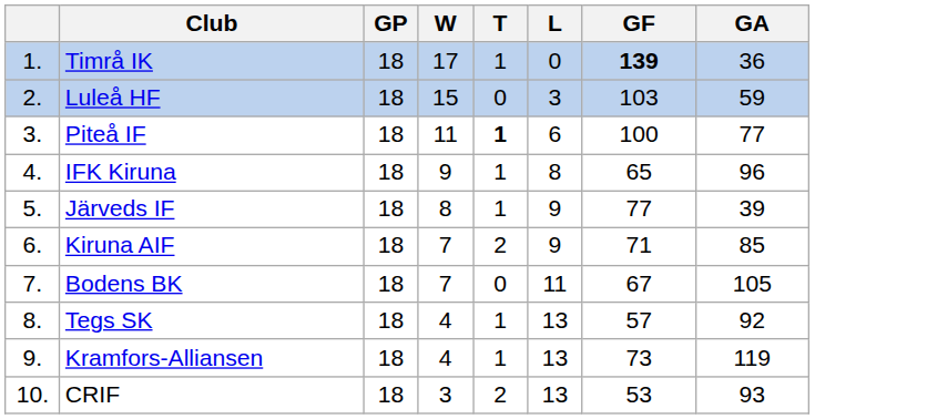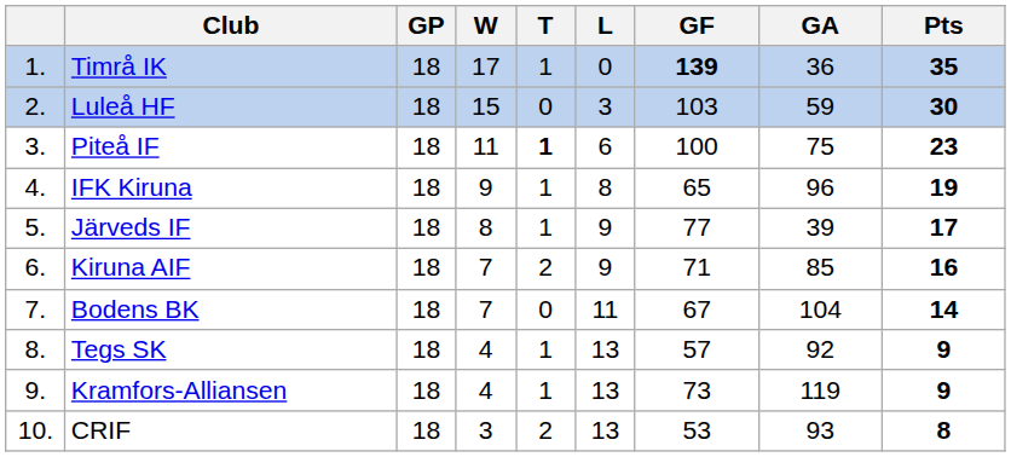+ column: Pts | 35 | 30 | 23 | 19 | 17 | 16 | 14 | 9 | 9 | 8
Piteå IF | GA: 77 -> 75
Bodens BK | GA: 105 -> 104
